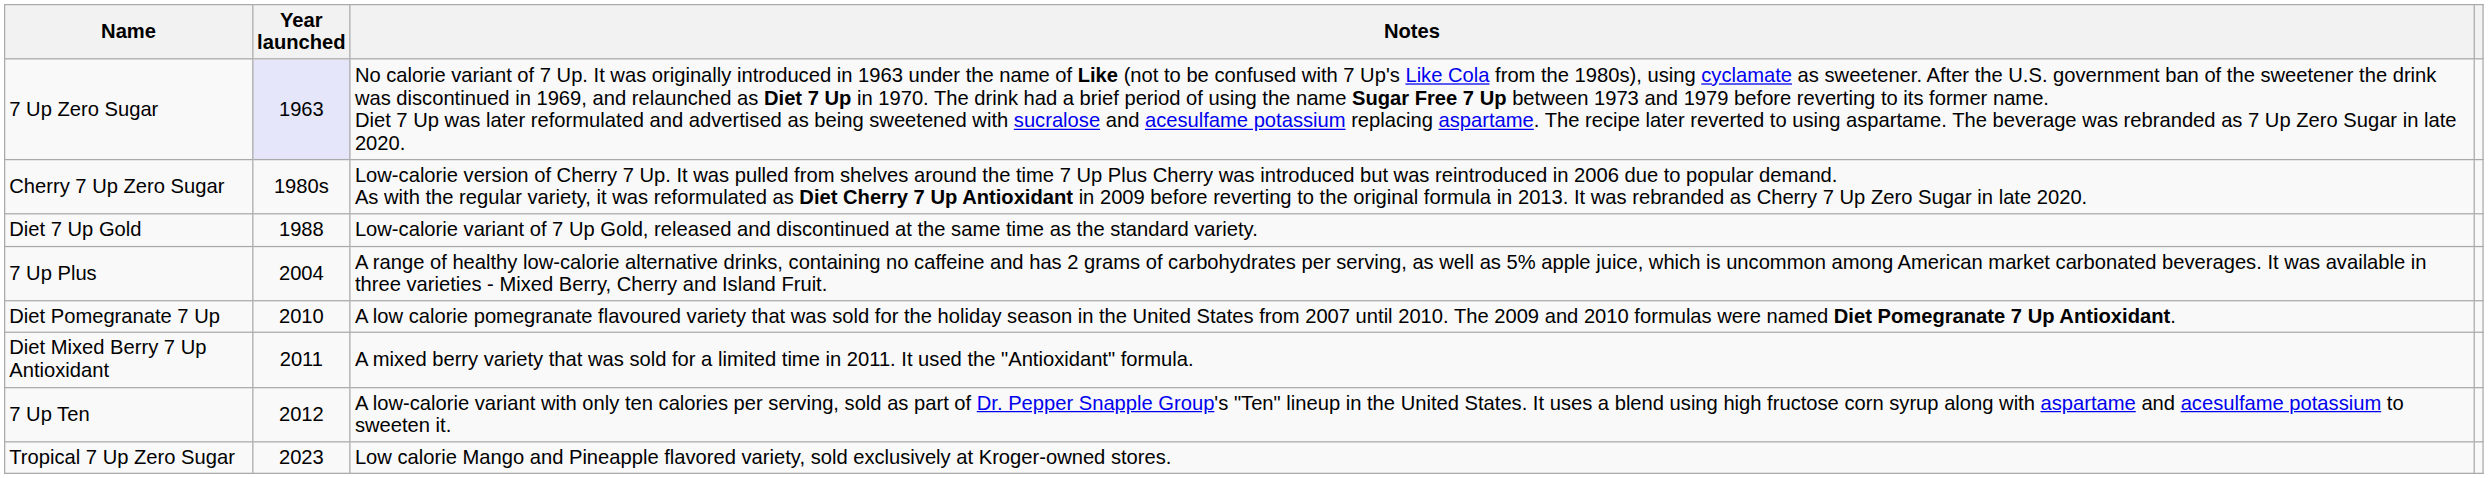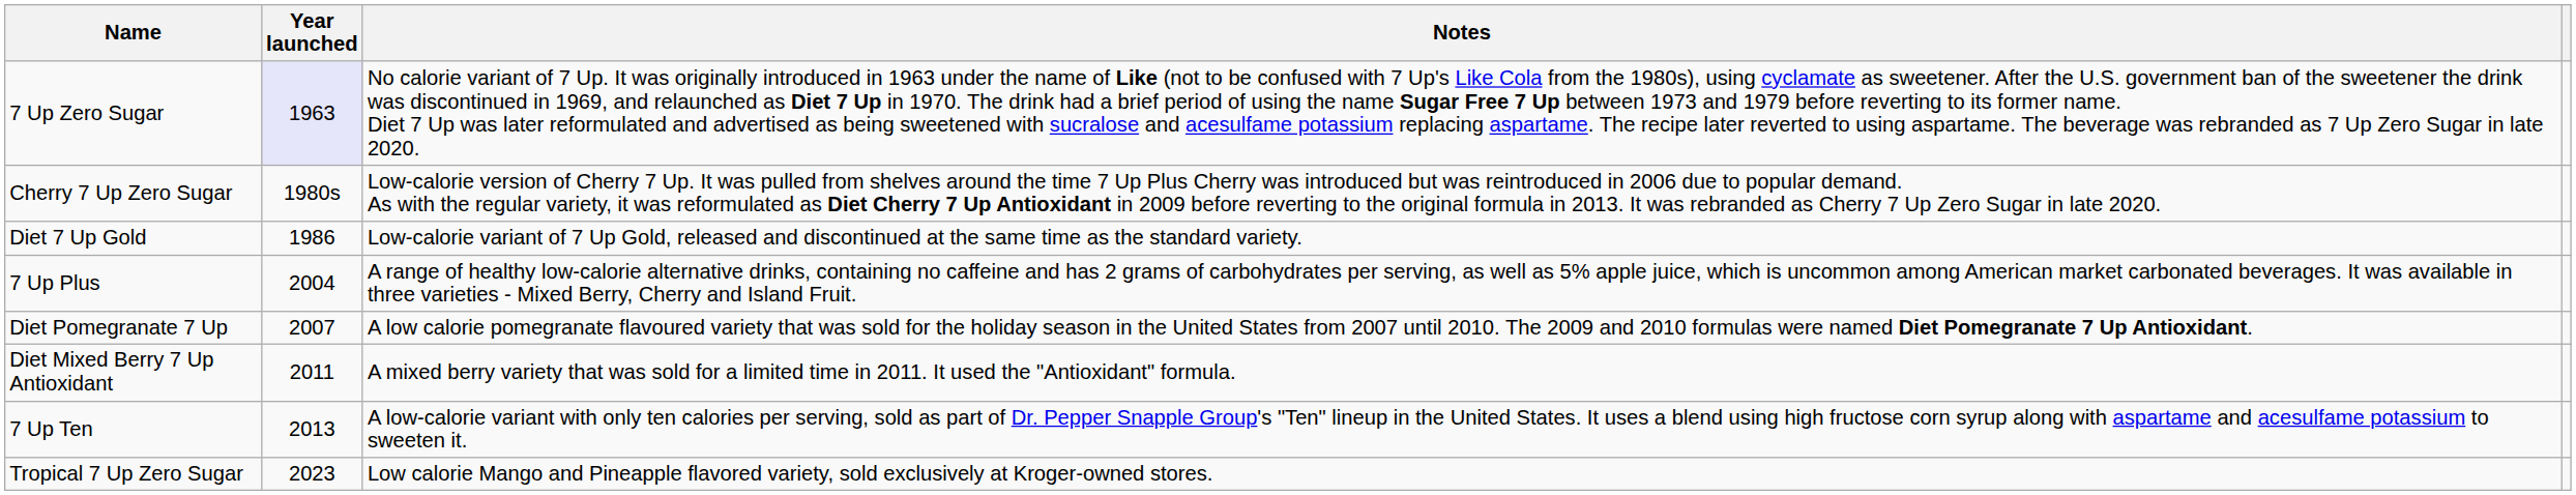Diet 7 Up Gold | Year launched: 1988 -> 1986
Diet Pomegranate 7 Up | Year launched: 2010 -> 2007
7 Up Ten | Year launched: 2012 -> 2013
